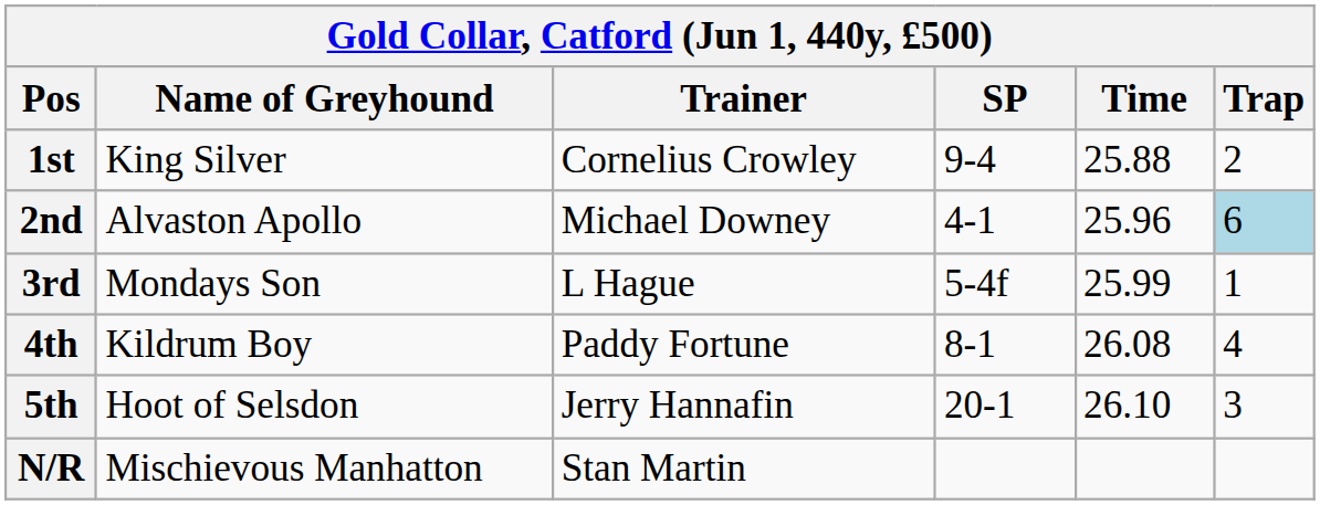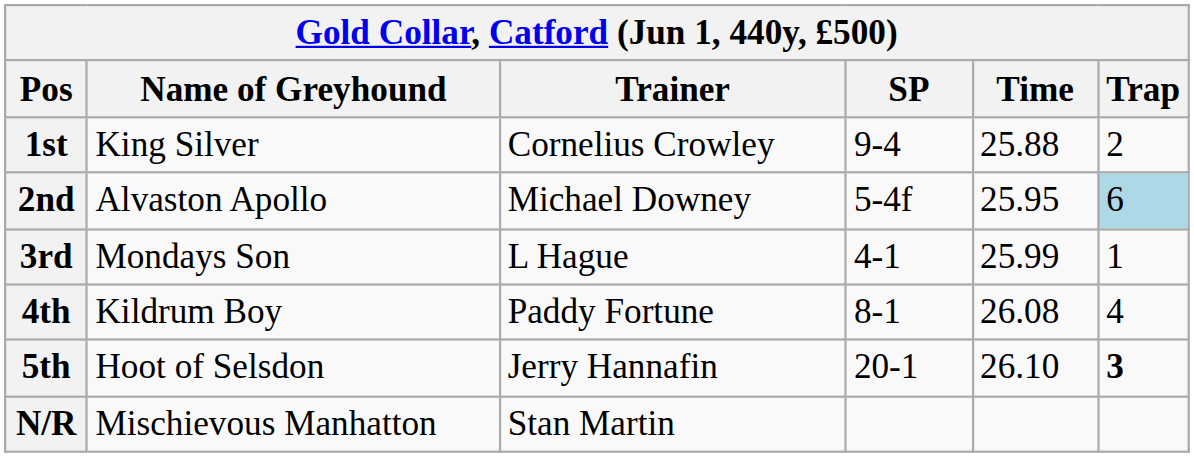2nd | SP: 4-1 -> 5-4f
2nd | Time: 25.96 -> 25.95
3rd | SP: 5-4f -> 4-1
5th | Trap: normal -> bold
